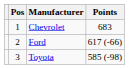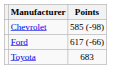- column: Pos | 1 | 2 | 3
Chevrolet | Points: 683 -> 585 (-98)
Toyota | Points: 585 (-98) -> 683
